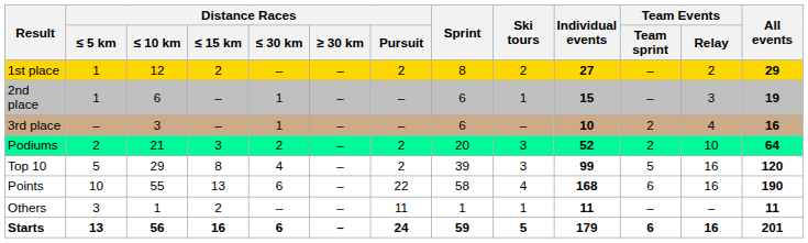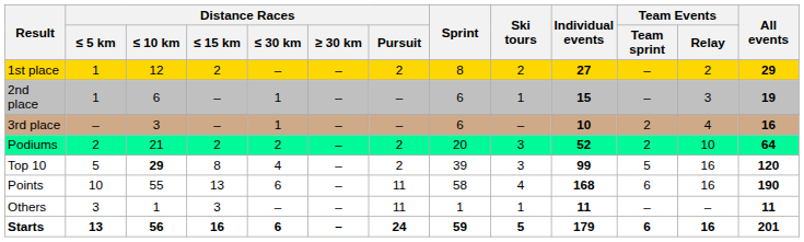Podiums | Distance Races / ≤ 15 km: 3 -> 2
Top 10 | Distance Races / ≤ 10 km: normal -> bold
Points | Distance Races / Pursuit: 22 -> 11
Others | Distance Races / ≤ 15 km: 2 -> 3
